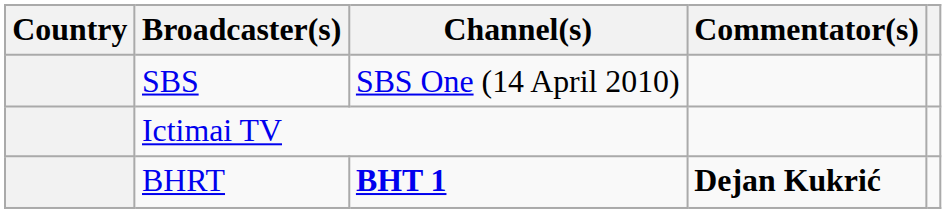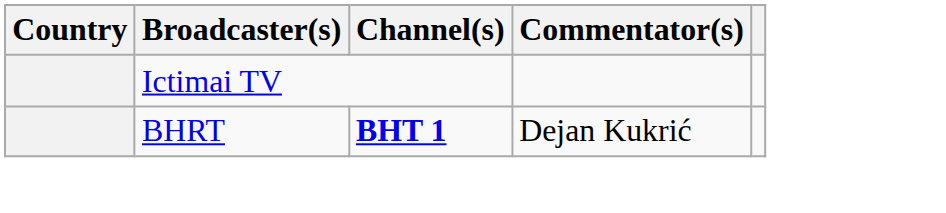- row: SBS | SBS One (14 April 2010)
BHRT | Commentator(s): bold -> normal
